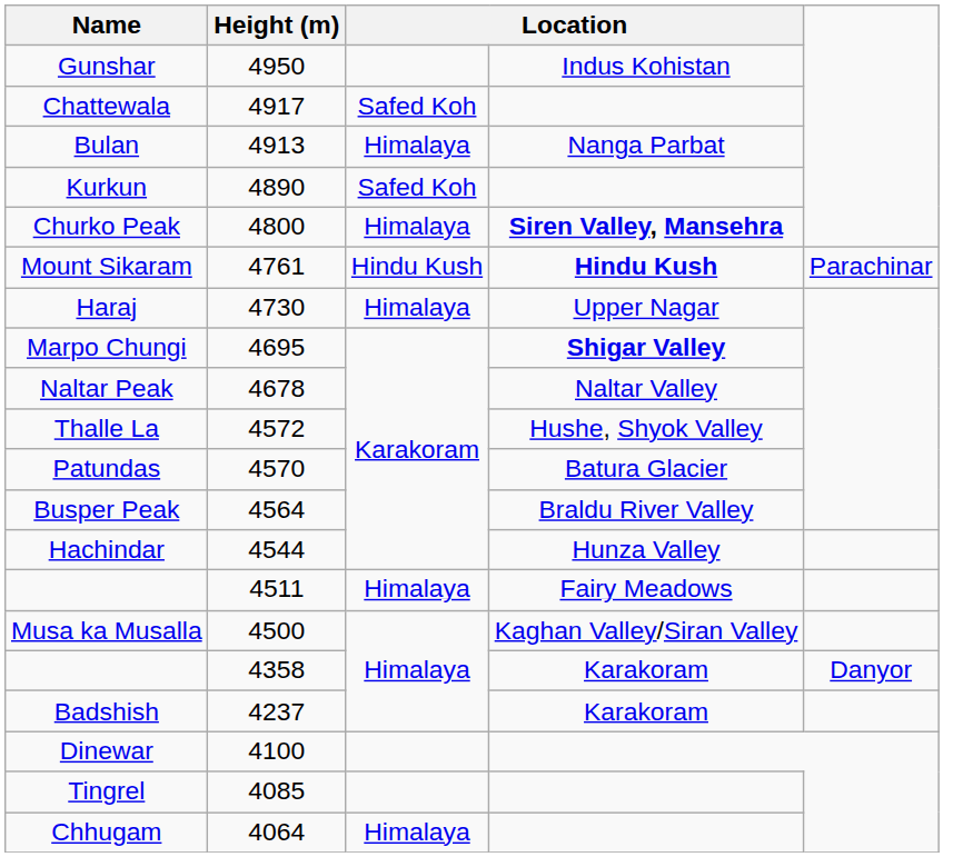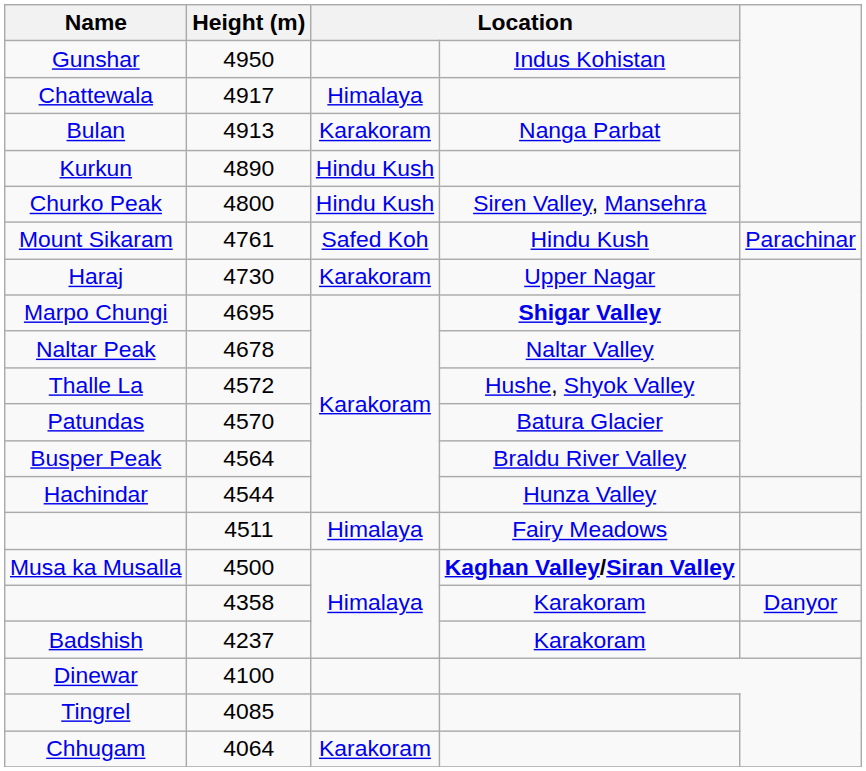Chattewala | column 3: Safed Koh -> Himalaya
Bulan | column 3: Himalaya -> Karakoram
Kurkun | column 3: Safed Koh -> Hindu Kush
Churko Peak | column 3: Himalaya -> Hindu Kush
Churko Peak | column 4: bold -> normal
Mount Sikaram | column 3: Hindu Kush -> Safed Koh
Mount Sikaram | column 4: bold -> normal
Haraj | column 3: Himalaya -> Karakoram
Musa ka Musalla | column 4: normal -> bold
Chhugam | column 3: Himalaya -> Karakoram
